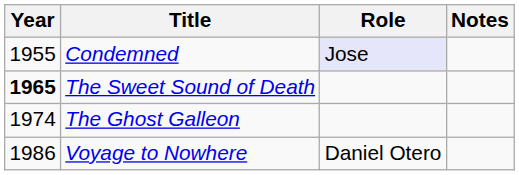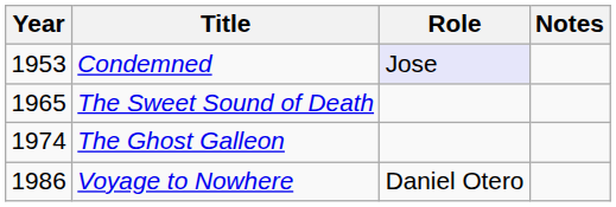Condemned | Year: 1955 -> 1953
The Sweet Sound of Death | Year: bold -> normal
